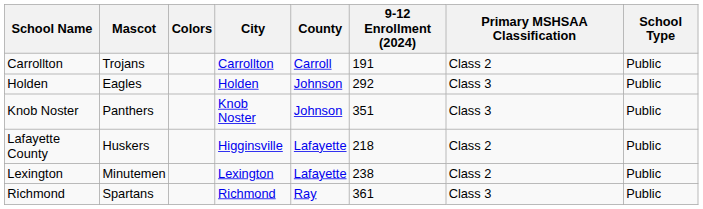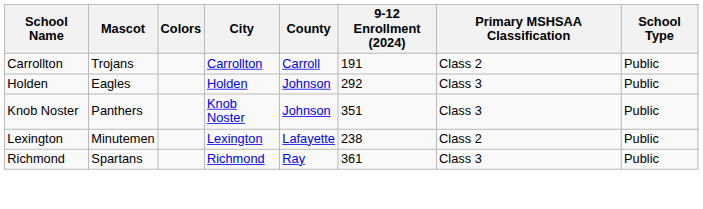- row: Lafayette County | Huskers | Higginsville | Lafayette | 218 | Class 2 | Public
